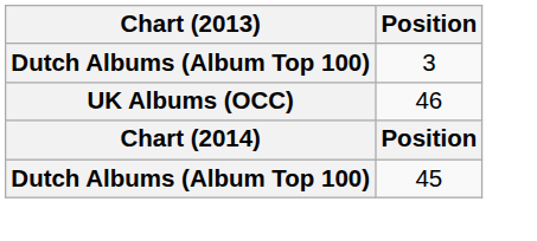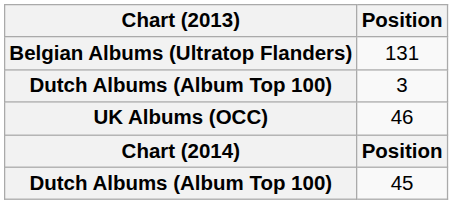+ row: Belgian Albums (Ultratop Flanders) | 131
